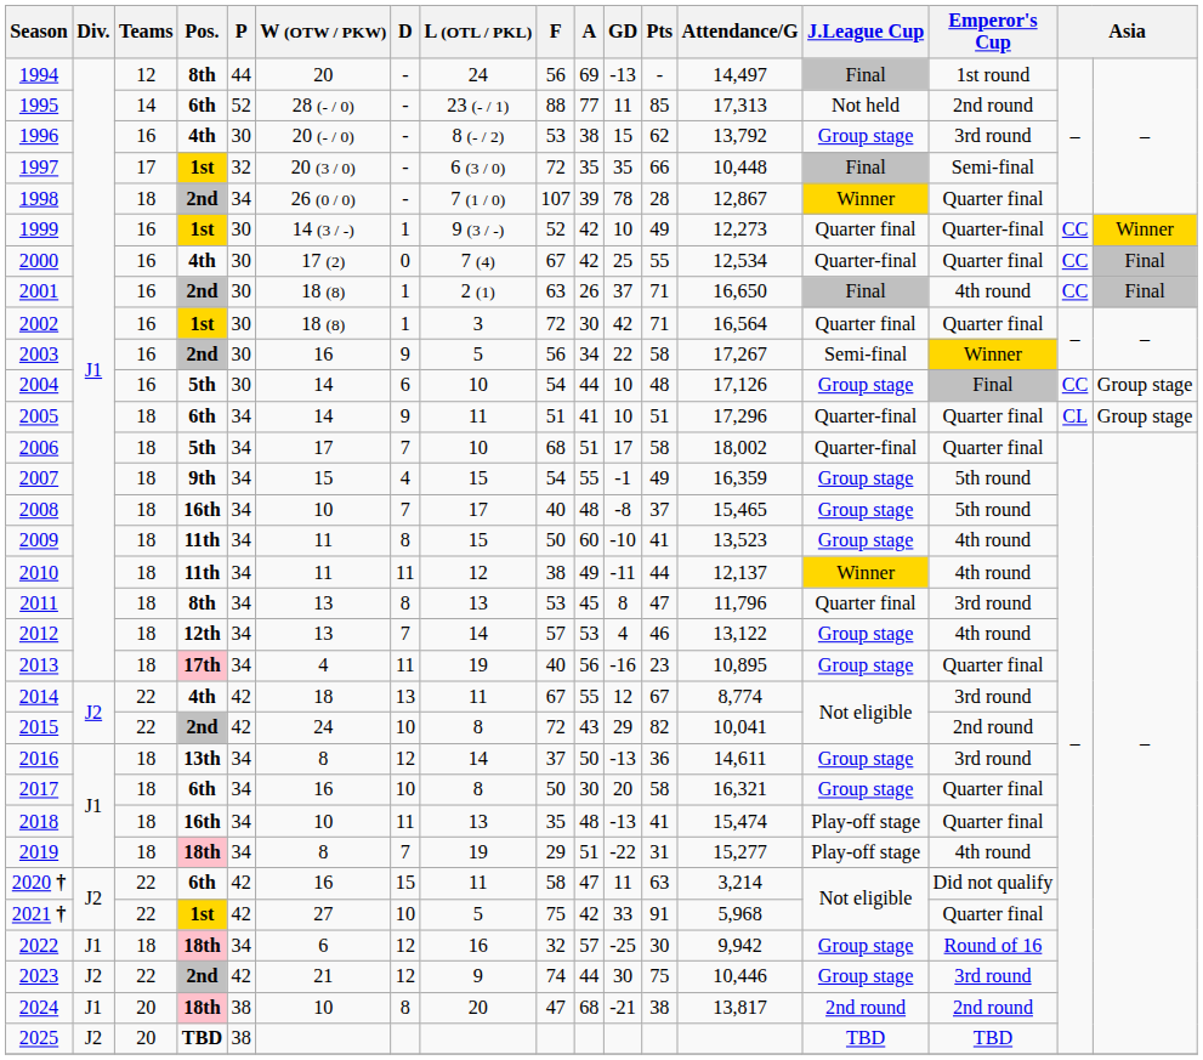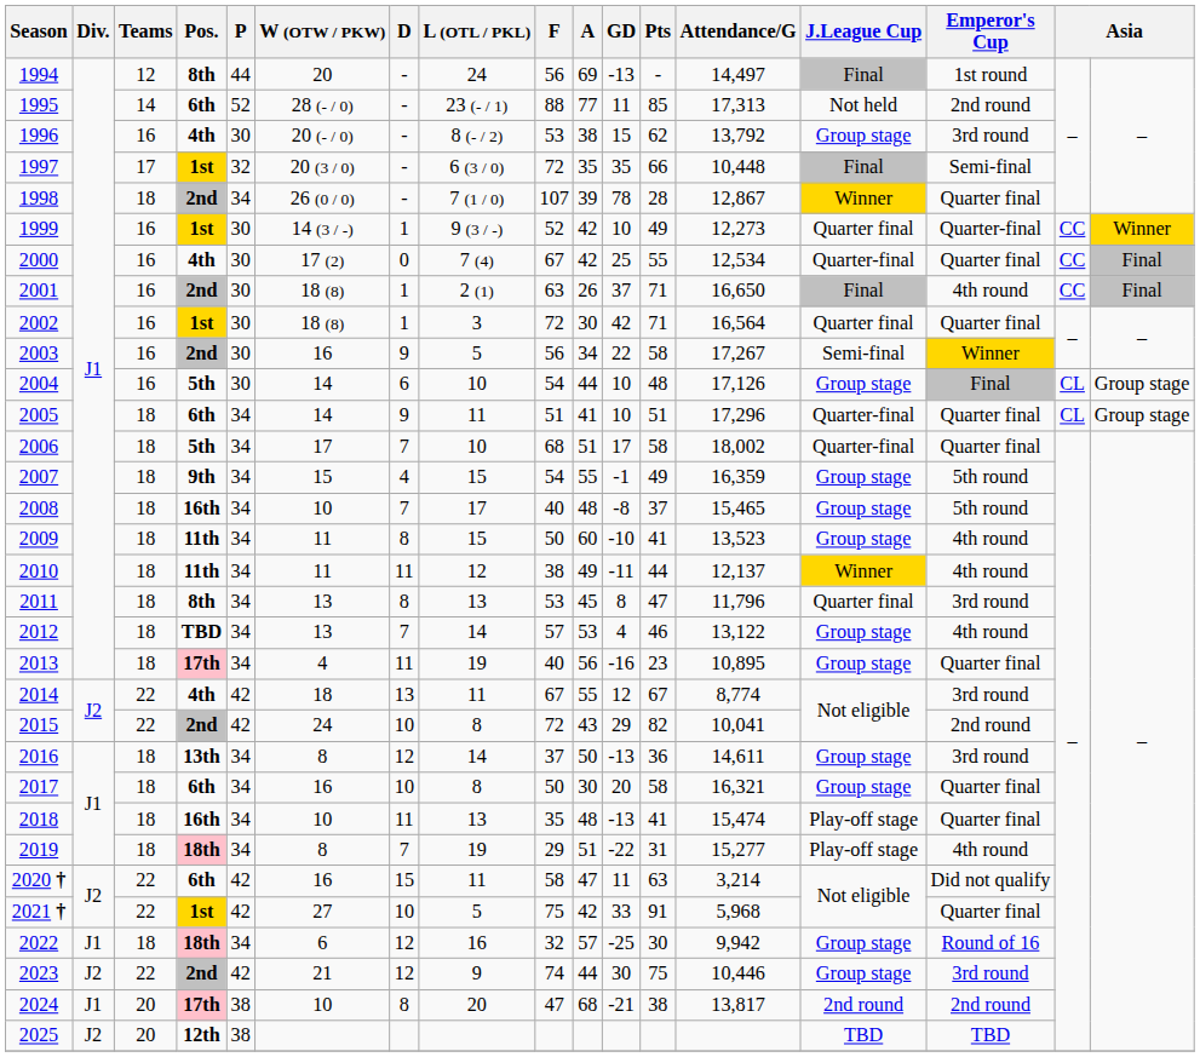2004 | column 16: CC -> CL
2012 | Pos.: 12th -> TBD
2024 | Pos.: 18th -> 17th
2025 | Pos.: TBD -> 12th
